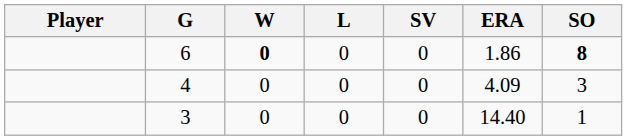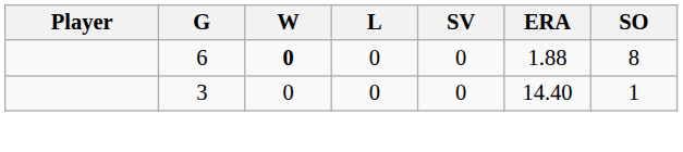6 | ERA: 1.86 -> 1.88
6 | SO: bold -> normal
- row: 4 | 0 | 0 | 0 | 4.09 | 3
